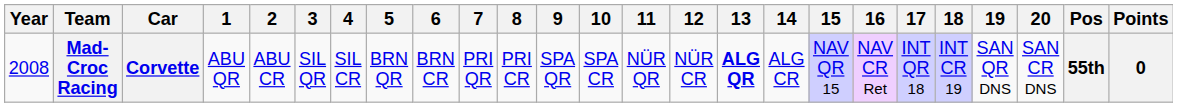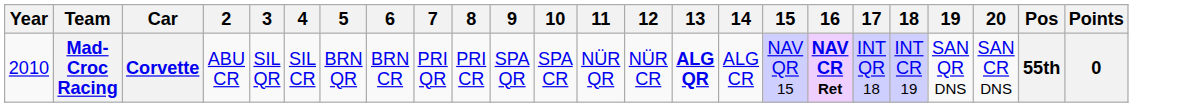- column: 1 | ABU QR
Mad-Croc Racing | Year: 2008 -> 2010
Mad-Croc Racing | 16: normal -> bold
